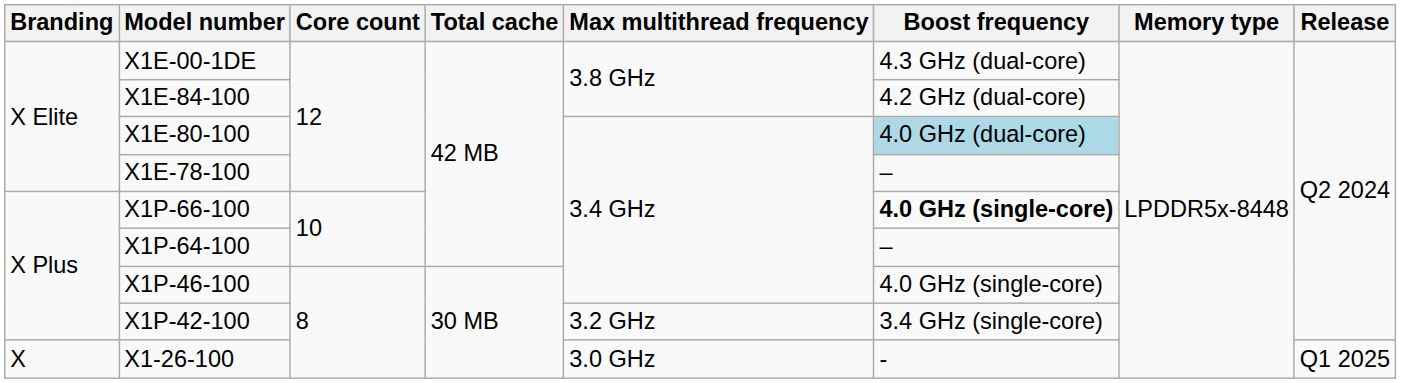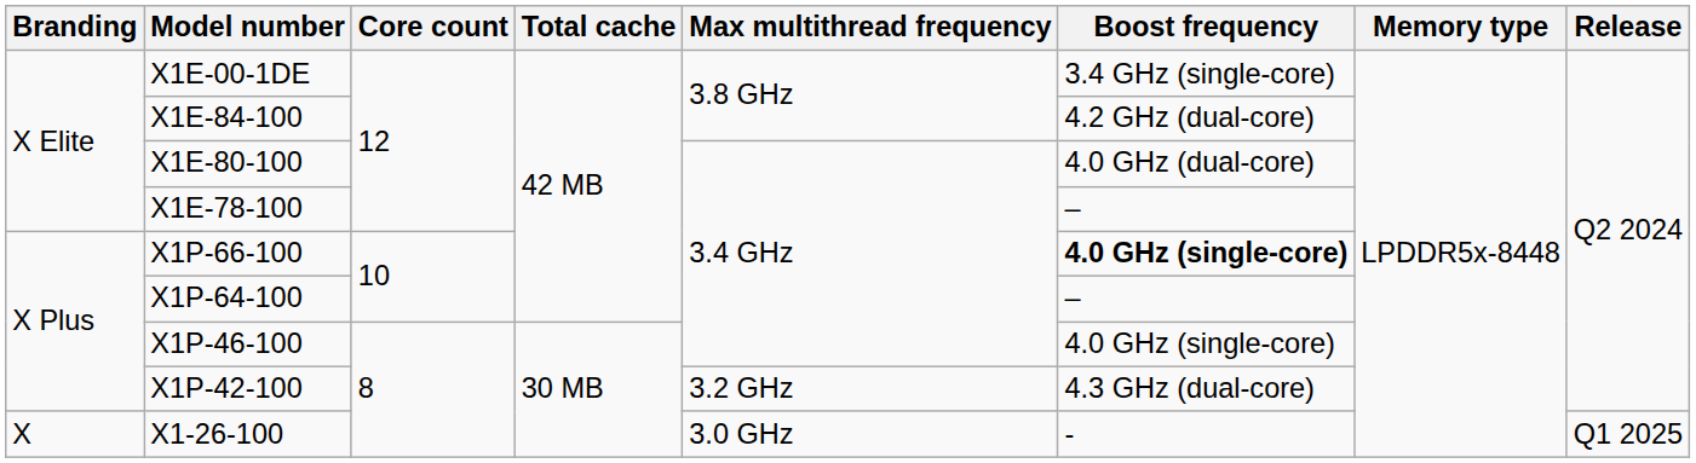X1E-00-1DE | Boost frequency: 4.3 GHz (dual-core) -> 3.4 GHz (single-core)
X1E-80-100 | Boost frequency: lightblue background -> no background
X1P-42-100 | Boost frequency: 3.4 GHz (single-core) -> 4.3 GHz (dual-core)
